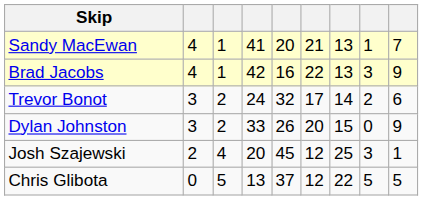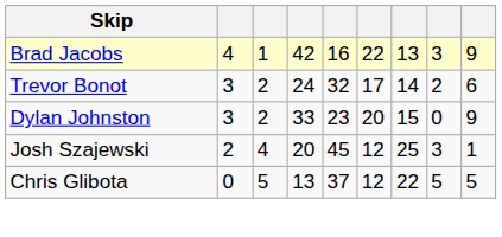- row: Sandy MacEwan | 4 | 1 | 41 | 20 | 21 | 13 | 1 | 7
Dylan Johnston | column 5: 26 -> 23
